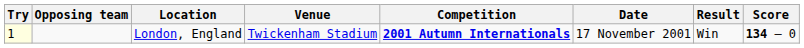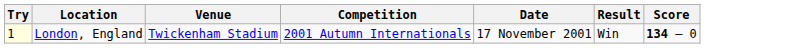- column: Opposing team
London, England | Competition: bold -> normal
